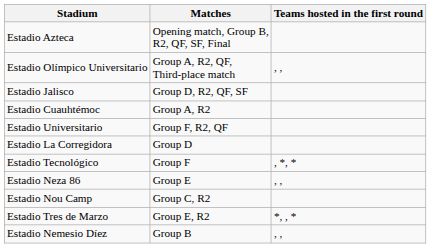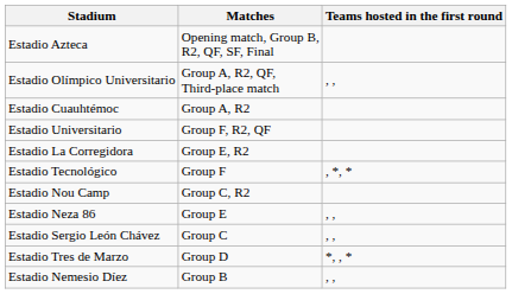- row: Estadio Jalisco | Group D, R2, QF, SF
Estadio La Corregidora | Matches: Group D -> Group E, R2
rows swapped: Estadio Nou Camp <-> Estadio Neza 86
+ row: Estadio Sergio León Chávez | Group C | , ,
Estadio Tres de Marzo | Matches: Group E, R2 -> Group D
